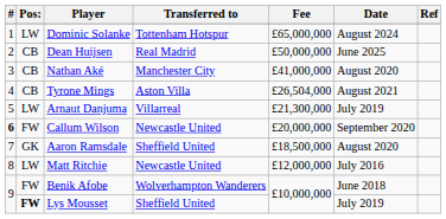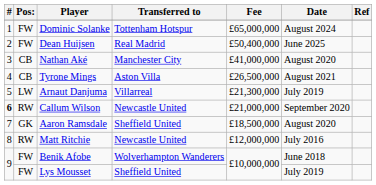Dominic Solanke | Pos:: LW -> FW
Dean Huijsen | Pos:: CB -> FW
Dean Huijsen | Fee: £50,000,000 -> £50,400,000
Tyrone Mings | Fee: £26,504,000 -> £26,500,000
Callum Wilson | Pos:: FW -> RW
Callum Wilson | Fee: £20,000,000 -> £21,000,000
Matt Ritchie | Pos:: LW -> RW
Lys Mousset | Pos:: bold -> normal
